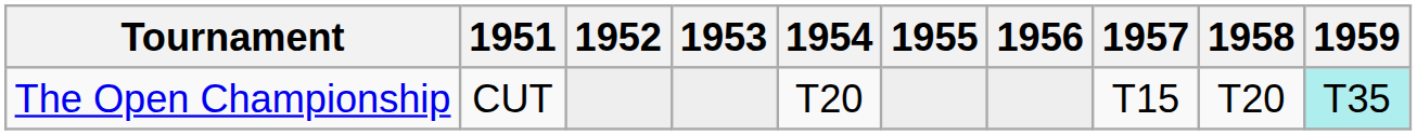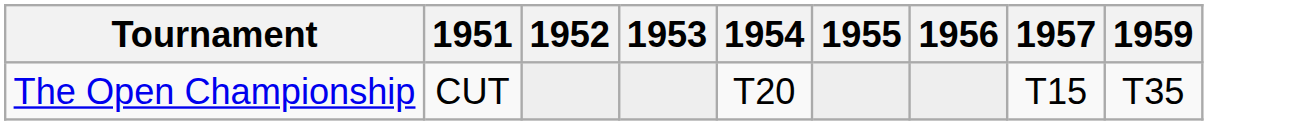- column: 1958 | T20
The Open Championship | 1959: paleturquoise background -> no background
